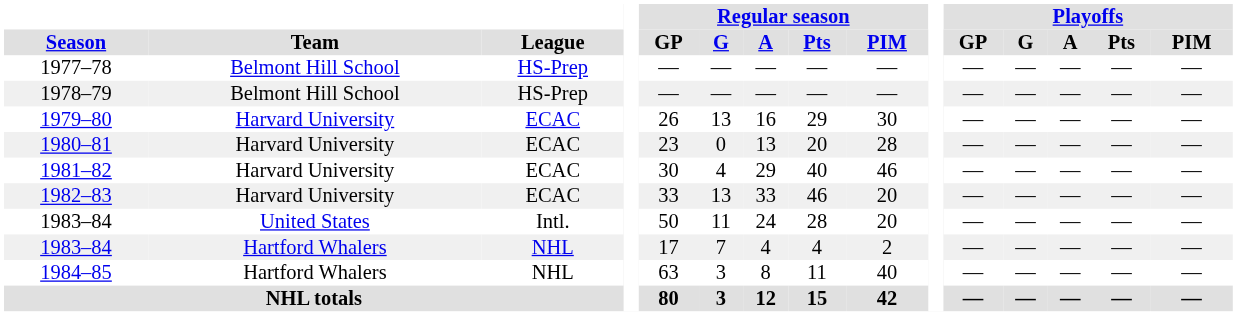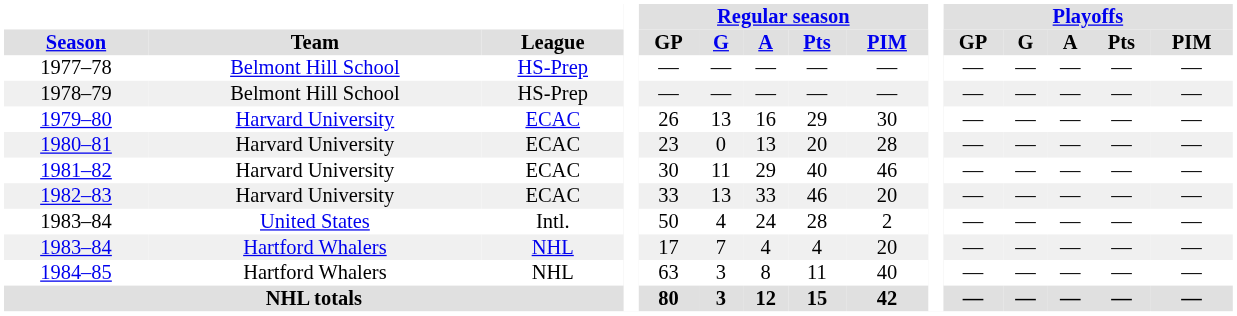1981–82 | Regular season / G: 4 -> 11
1983–84 / United States | Regular season / G: 11 -> 4
1983–84 / United States | Regular season / PIM: 20 -> 2
1983–84 / Hartford Whalers | Regular season / PIM: 2 -> 20
